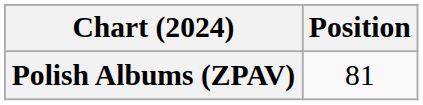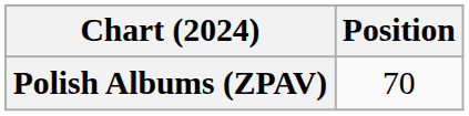Polish Albums (ZPAV) | Position: 81 -> 70
